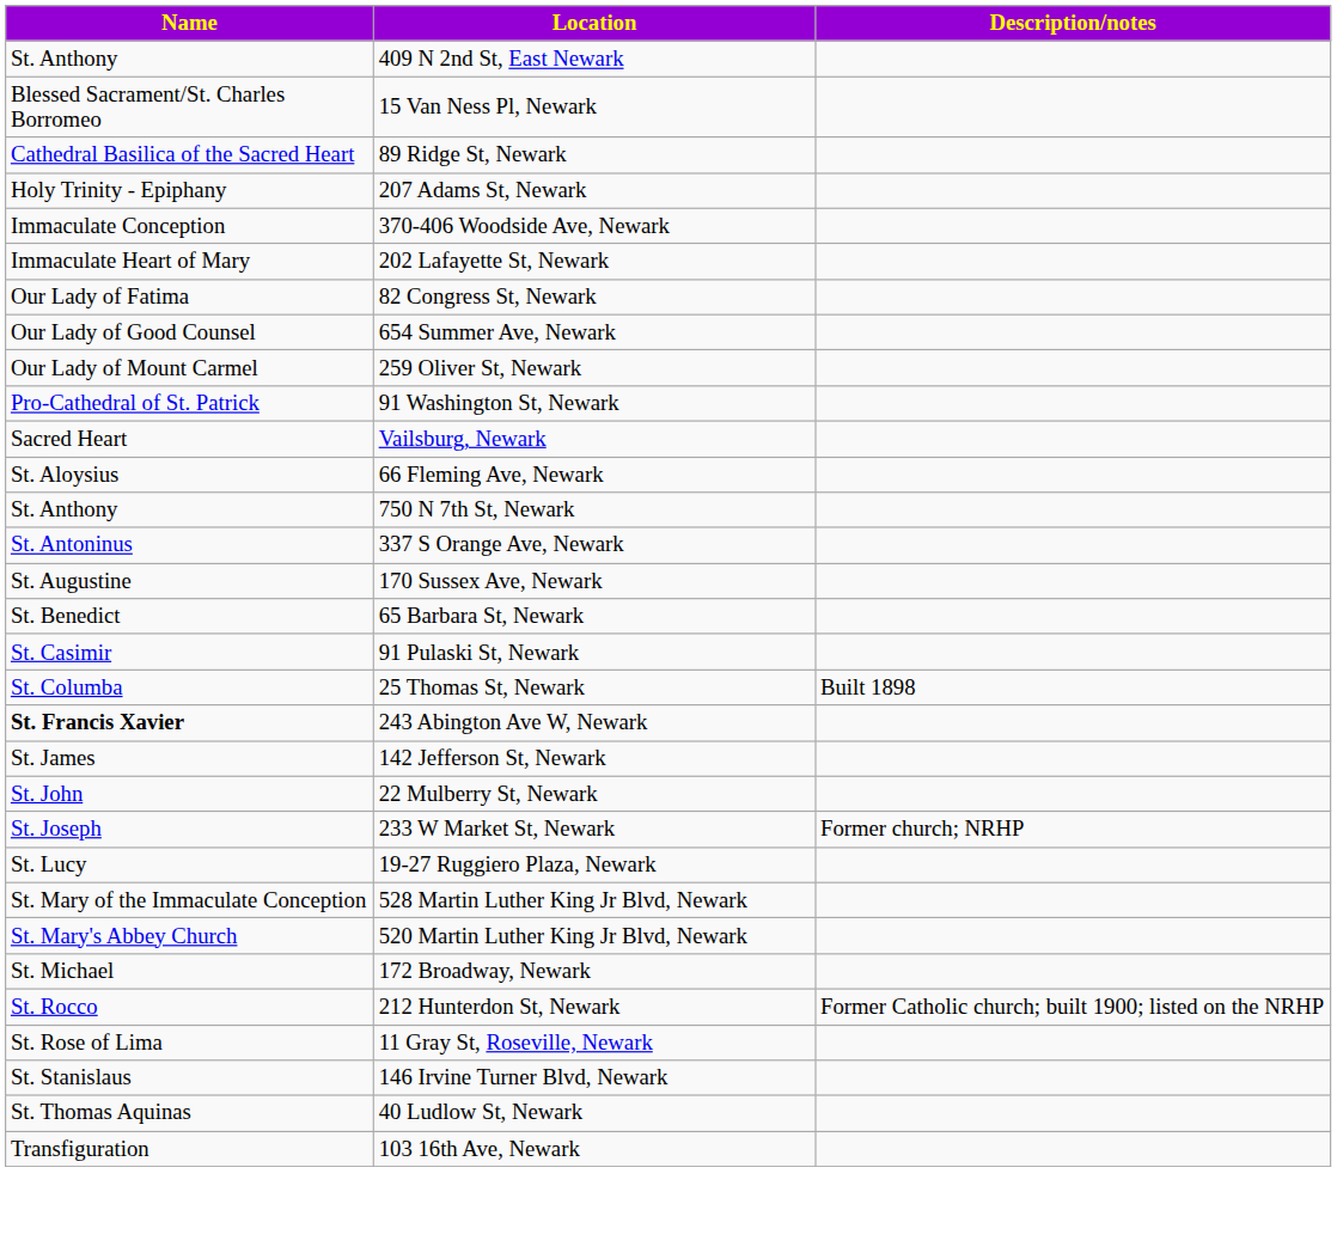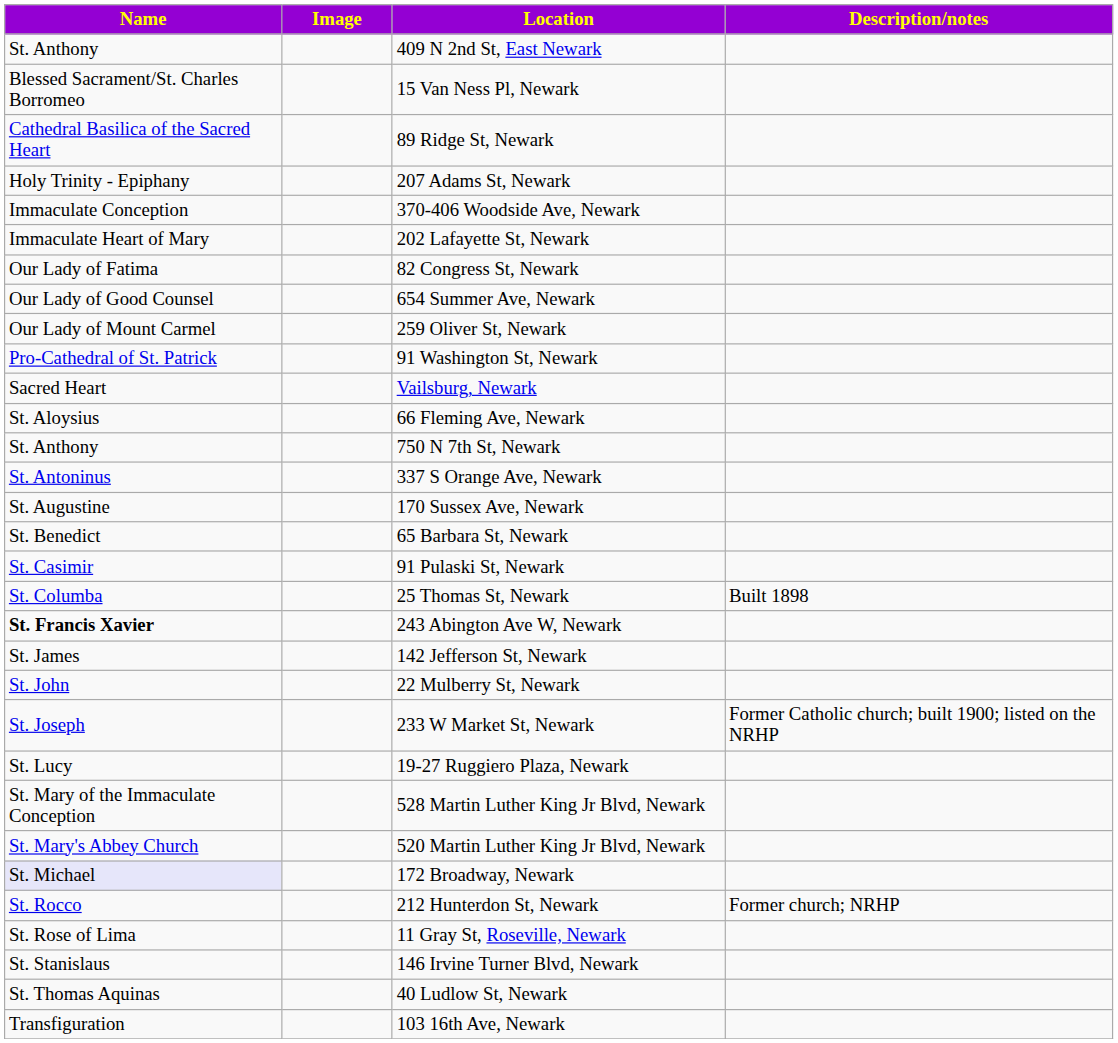+ column: Image
233 W Market St, Newark | Description/notes: Former church; NRHP -> Former Catholic church; built 1900; listed on the NRHP
172 Broadway, Newark | Name: no background -> lavender background
212 Hunterdon St, Newark | Description/notes: Former Catholic church; built 1900; listed on the NRHP -> Former church; NRHP
